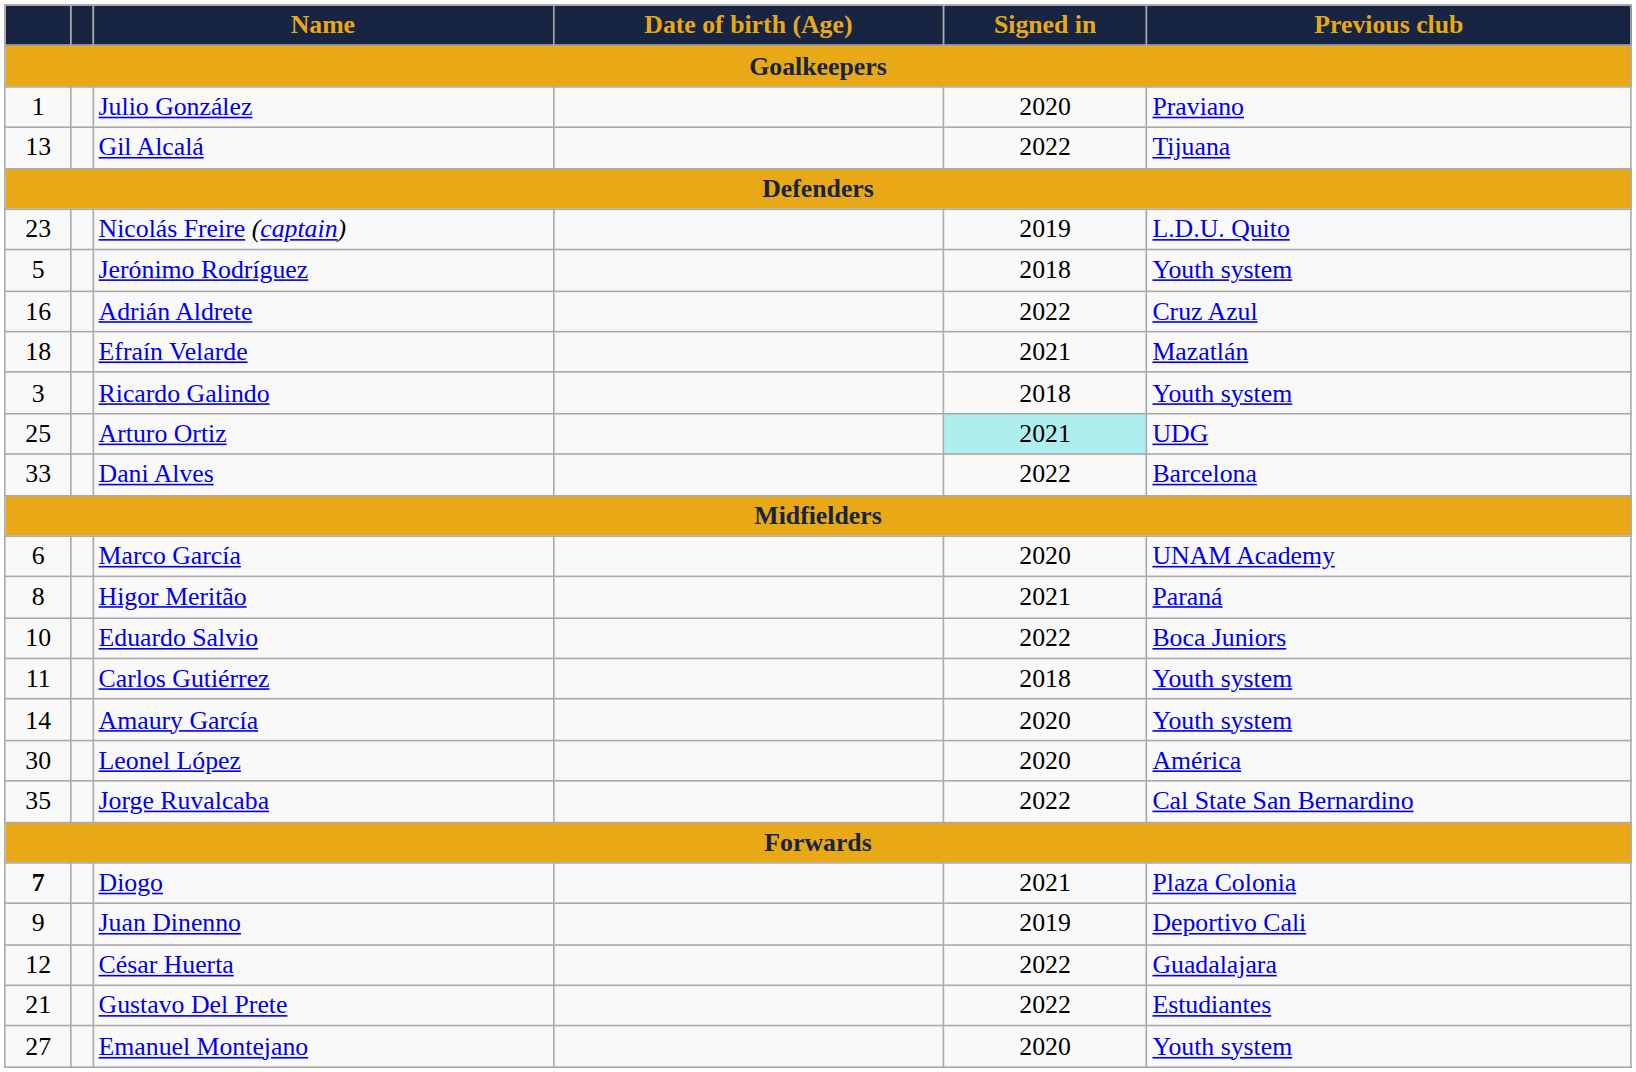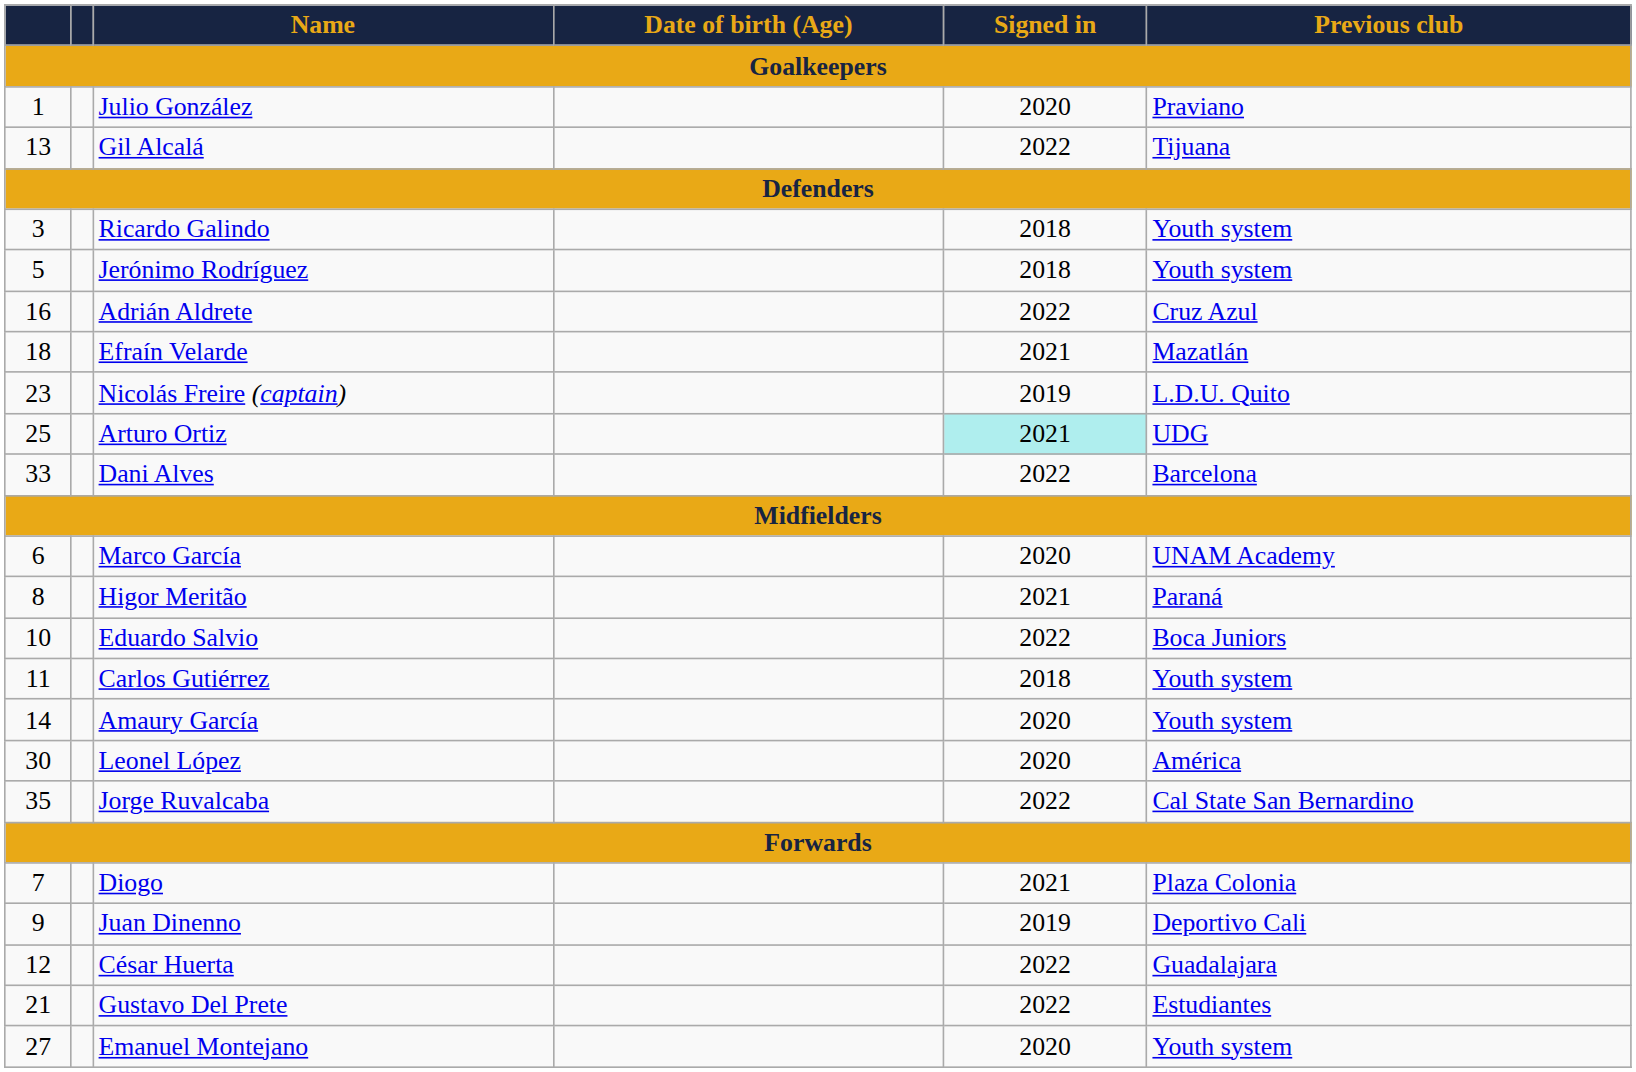rows swapped: Ricardo Galindo <-> Nicolás Freire (captain)
Diogo | column 1: bold -> normal
